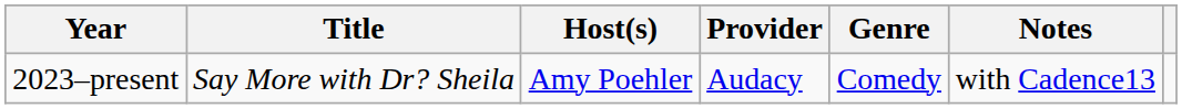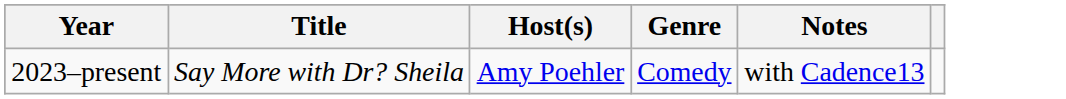- column: Provider | Audacy
